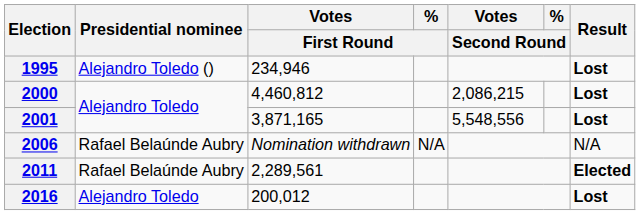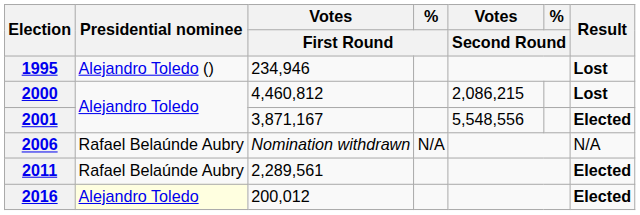2001 | Votes / First Round: 3,871,165 -> 3,871,167
2001 | Result: Lost -> Elected
2016 | Presidential nominee: no background -> lightyellow background
2016 | Result: Lost -> Elected
